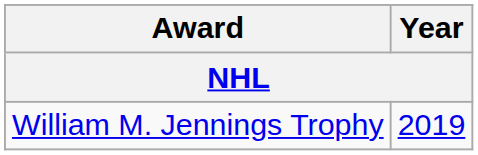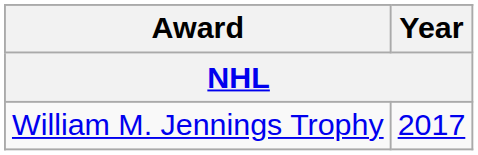William M. Jennings Trophy | Year: 2019 -> 2017
